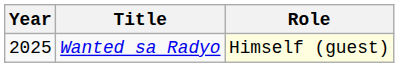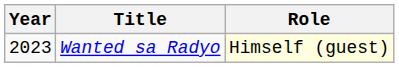Wanted sa Radyo | Year: 2025 -> 2023
